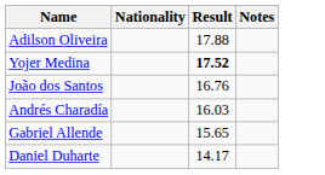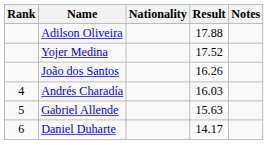+ column: Rank | 4 | 5 | 6
Yojer Medina | Result: bold -> normal
João dos Santos | Result: 16.76 -> 16.26
Gabriel Allende | Result: 15.65 -> 15.63
